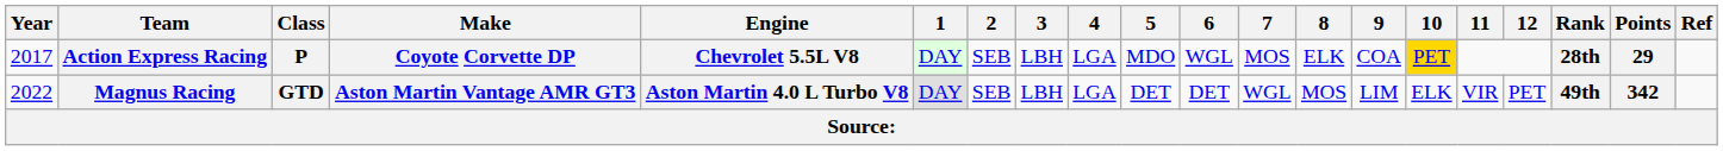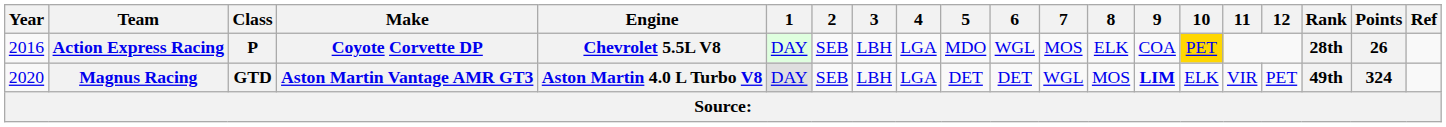Action Express Racing | Year: 2017 -> 2016
Action Express Racing | Points: 29 -> 26
Magnus Racing | Year: 2022 -> 2020
Magnus Racing | 9: normal -> bold
Magnus Racing | Points: 342 -> 324
